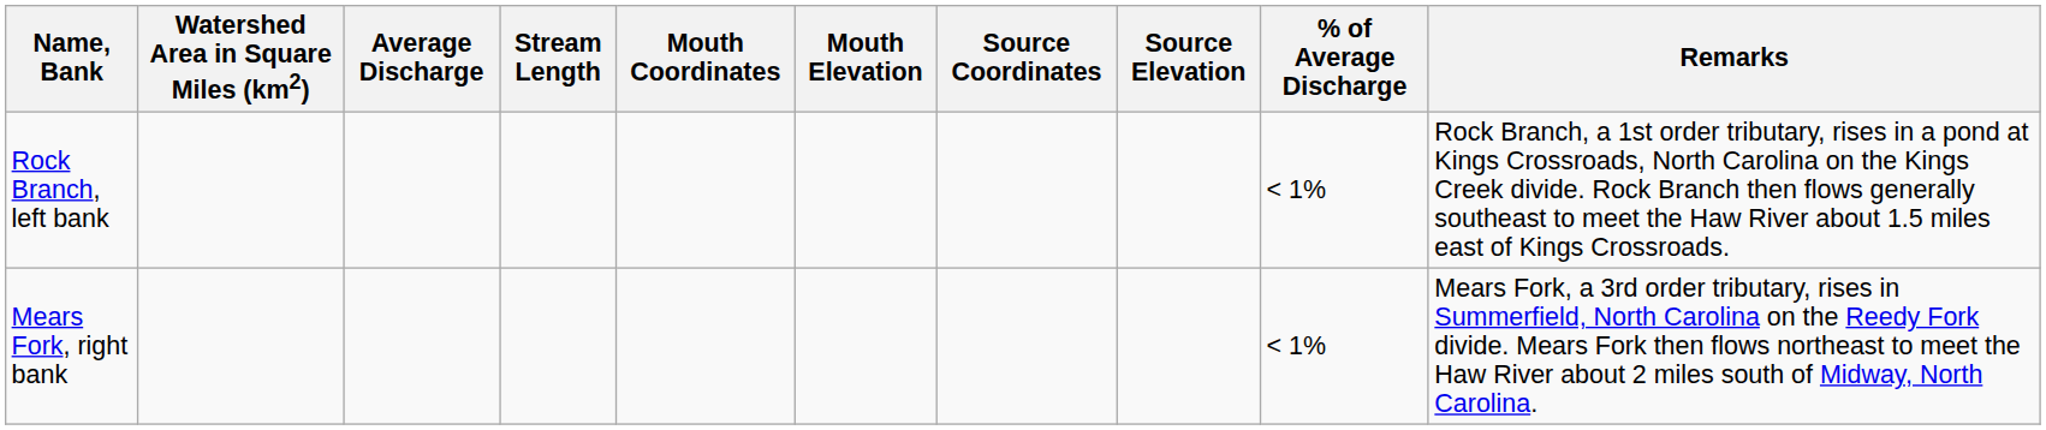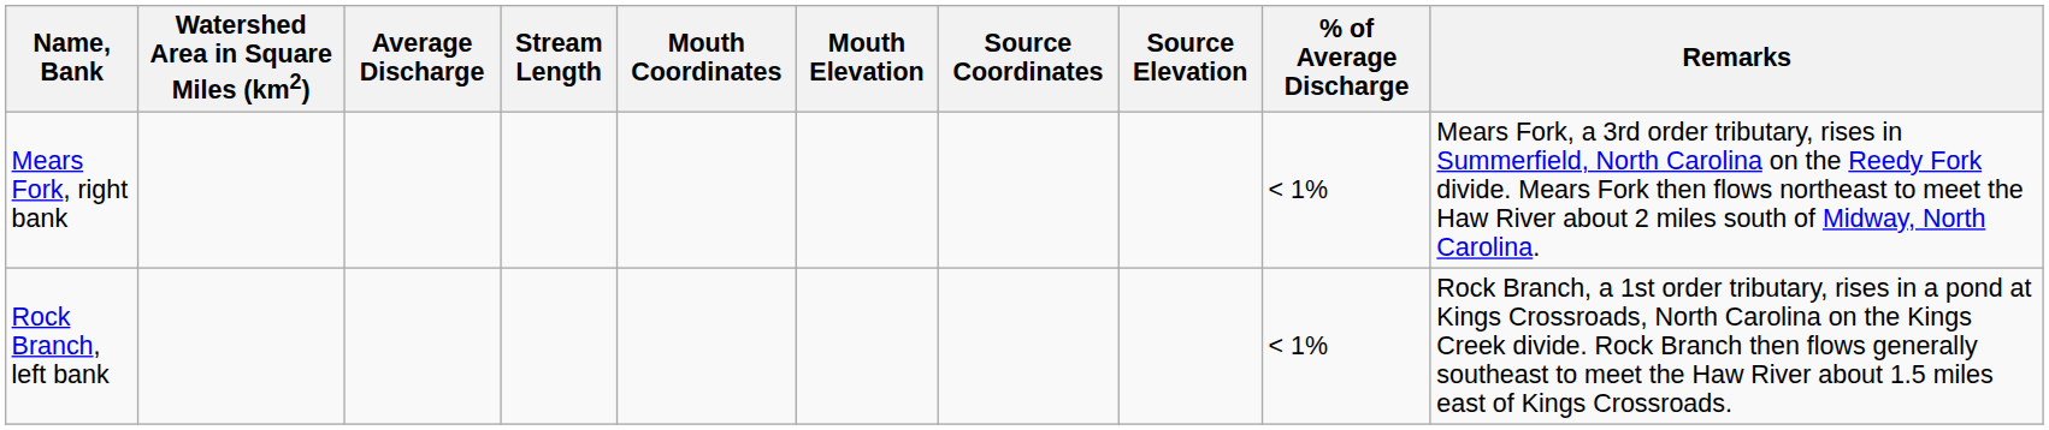rows swapped: Mears Fork, right bank <-> Rock Branch, left bank
